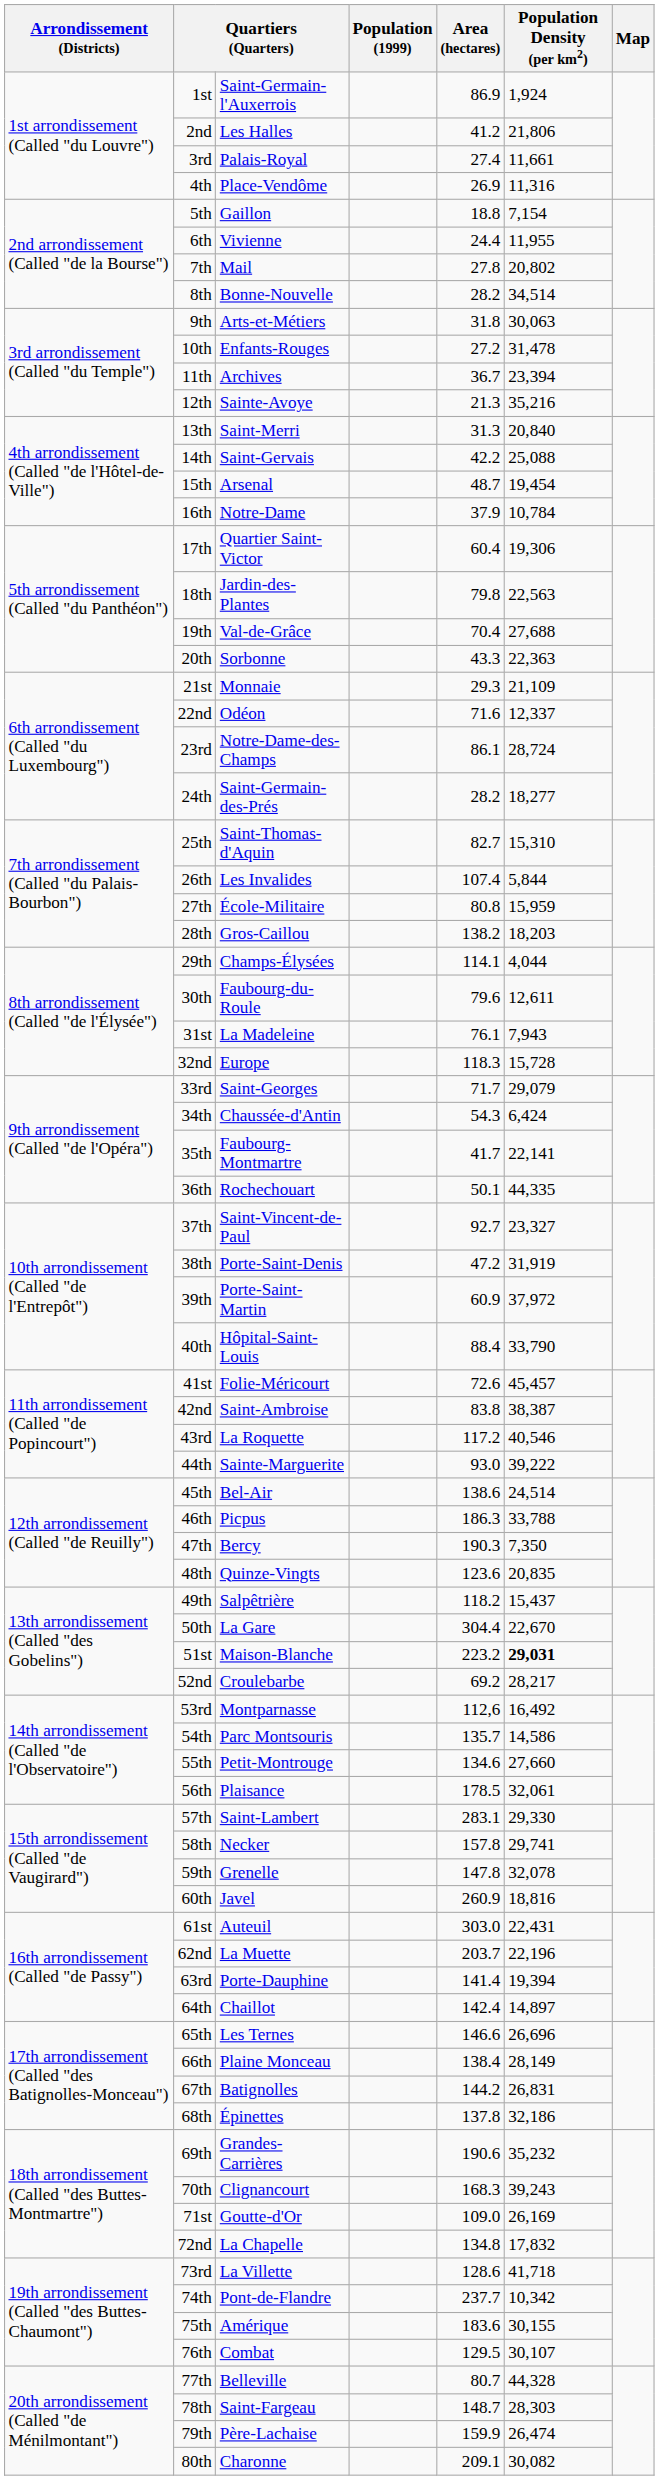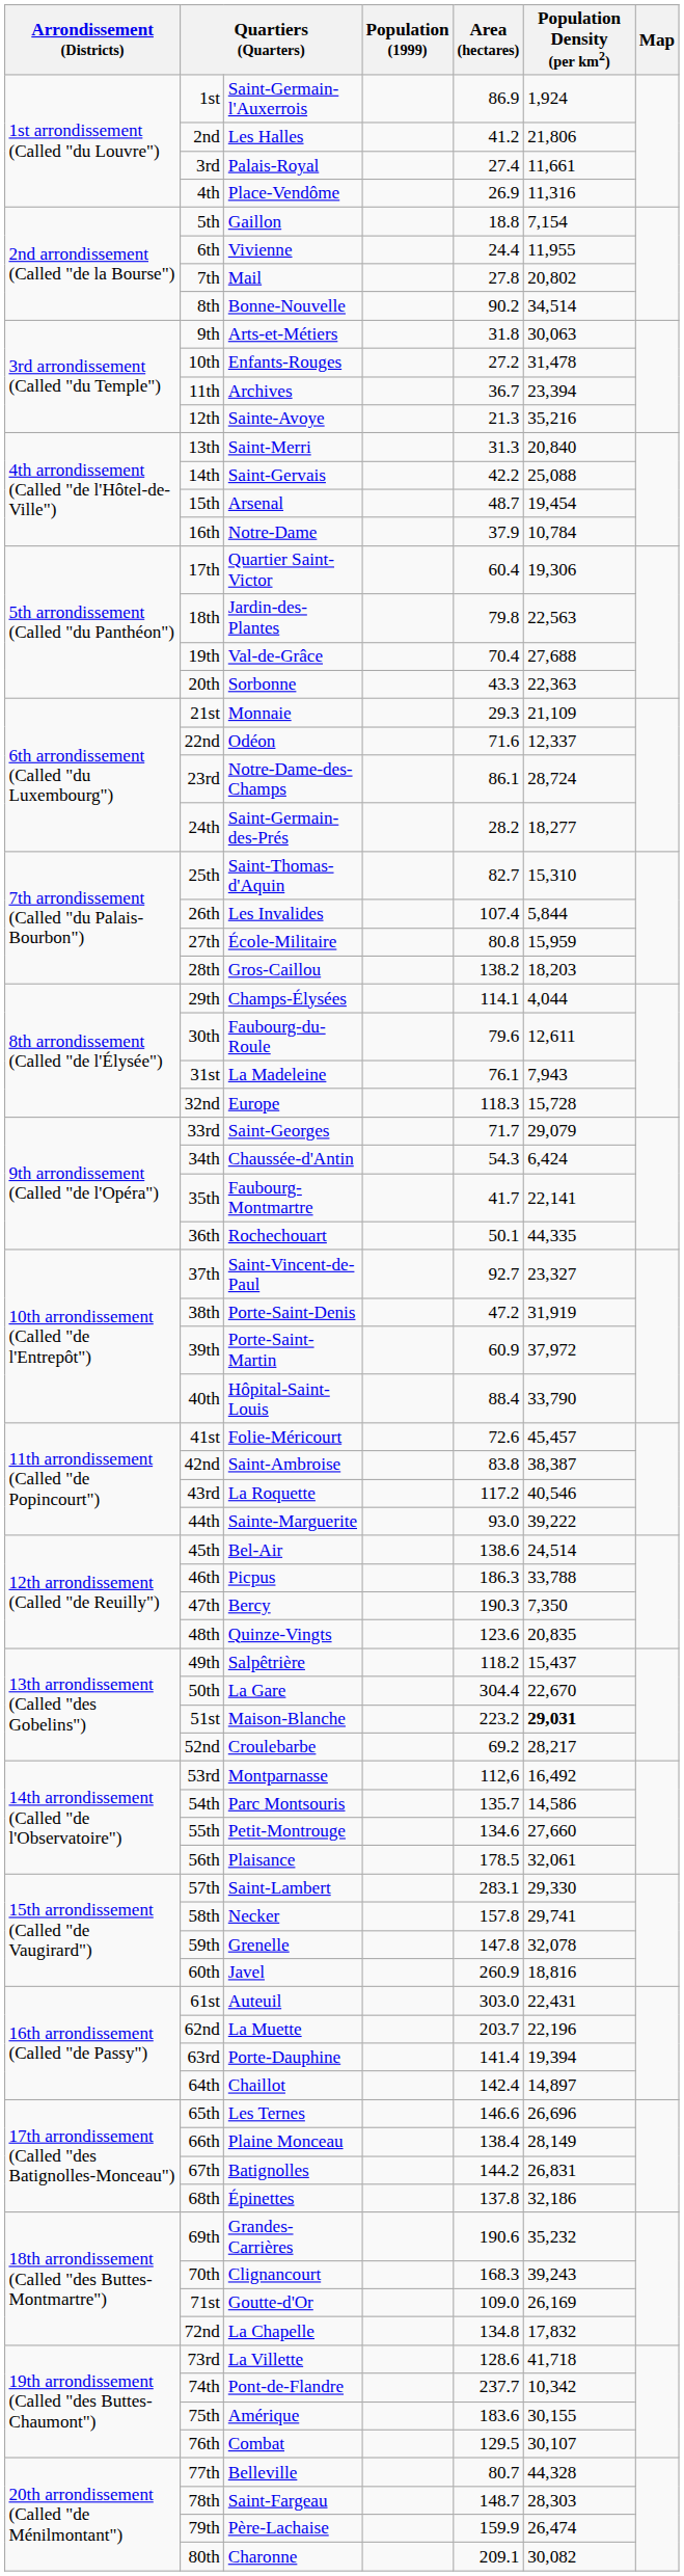8th | Area (hectares): 28.2 -> 90.2
